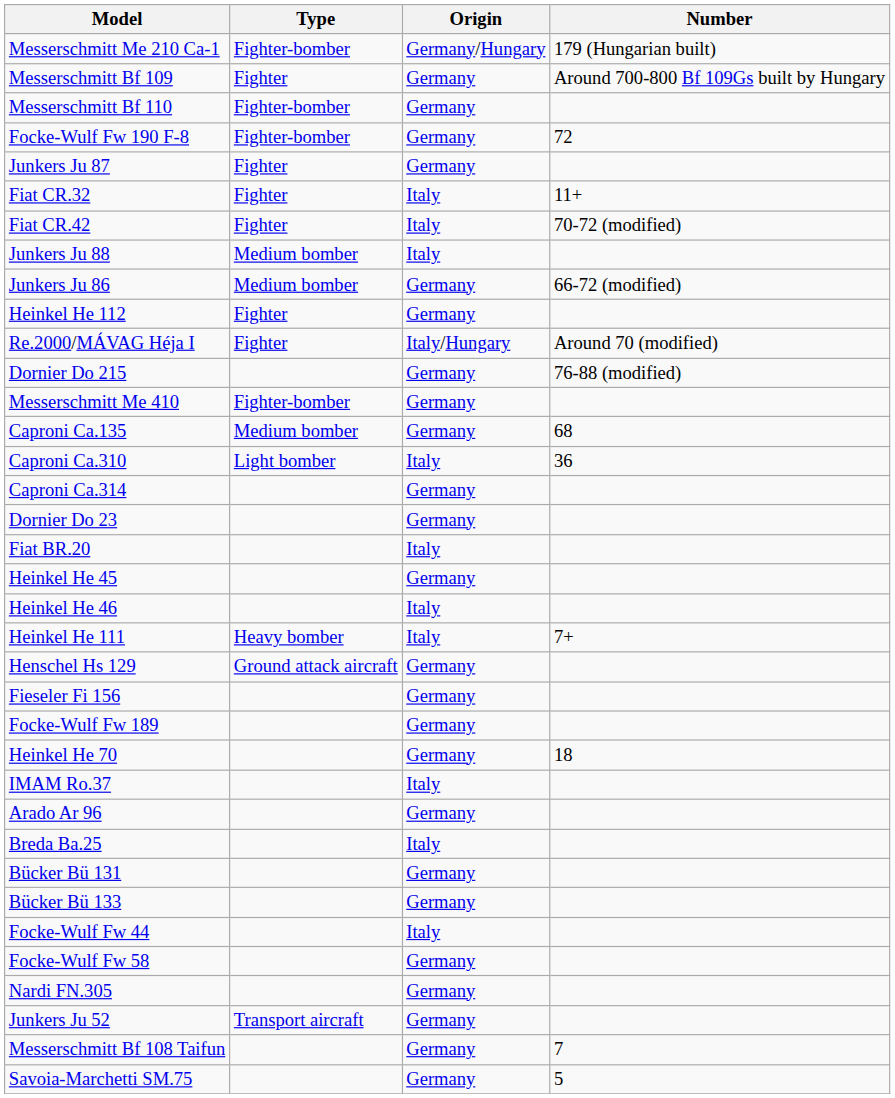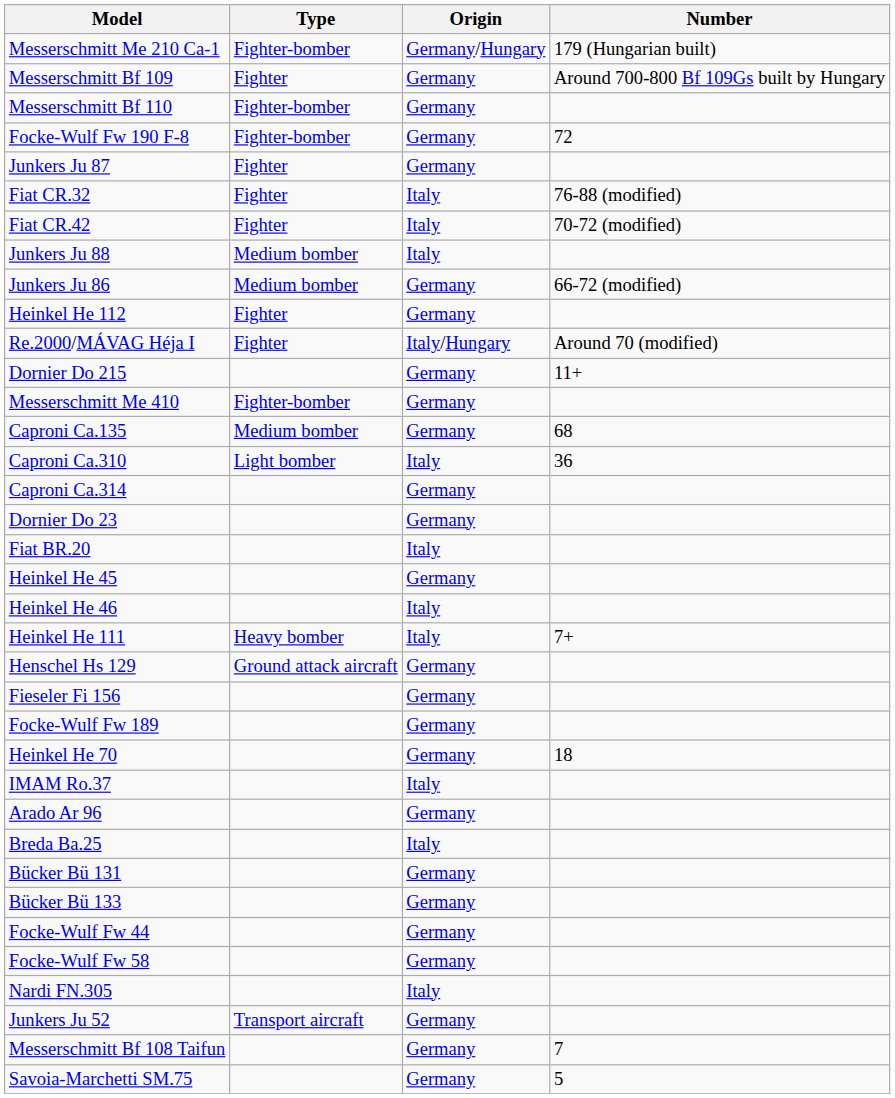Fiat CR.32 | Number: 11+ -> 76-88 (modified)
Dornier Do 215 | Number: 76-88 (modified) -> 11+
Focke-Wulf Fw 44 | Origin: Italy -> Germany
Nardi FN.305 | Origin: Germany -> Italy
